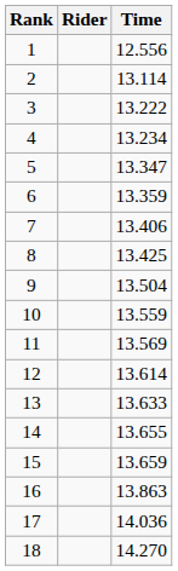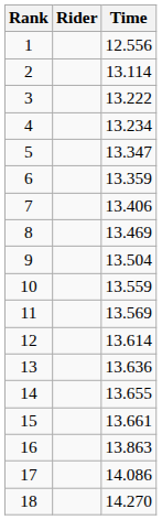8 | Time: 13.425 -> 13.469
13 | Time: 13.633 -> 13.636
15 | Time: 13.659 -> 13.661
17 | Time: 14.036 -> 14.086
